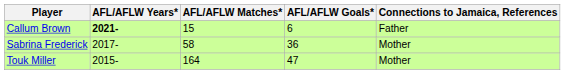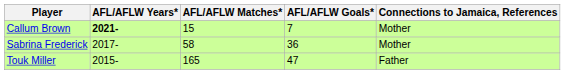Callum Brown | AFL/AFLW Goals*: 6 -> 7
Callum Brown | Connections to Jamaica, References: Father -> Mother
Touk Miller | AFL/AFLW Matches*: 164 -> 165
Touk Miller | Connections to Jamaica, References: Mother -> Father
